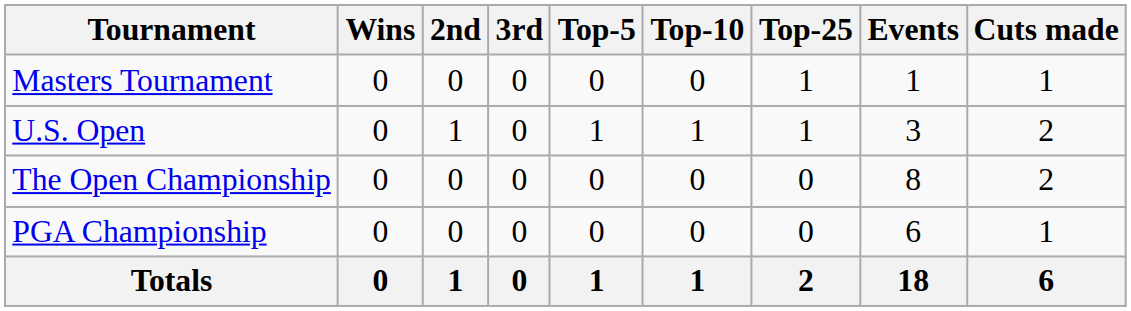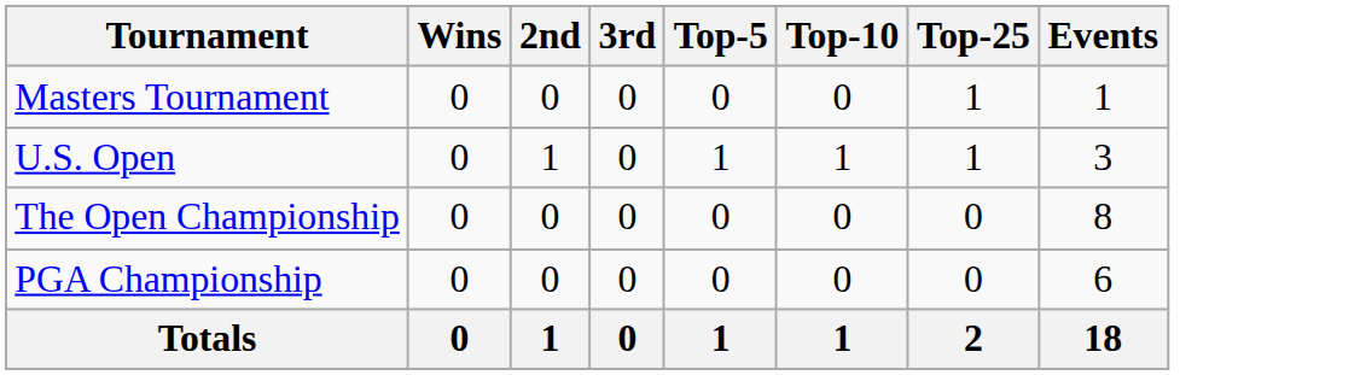- column: Cuts made | 1 | 2 | 2 | 1 | 6
